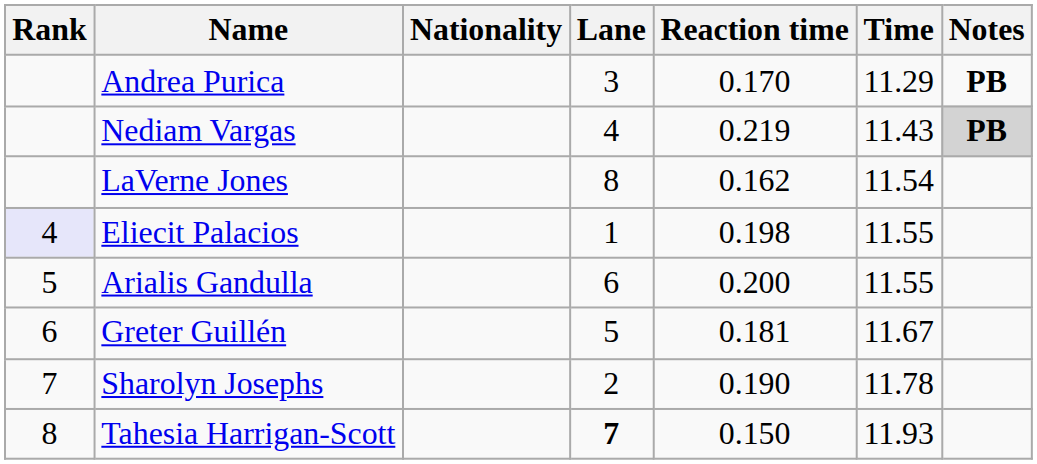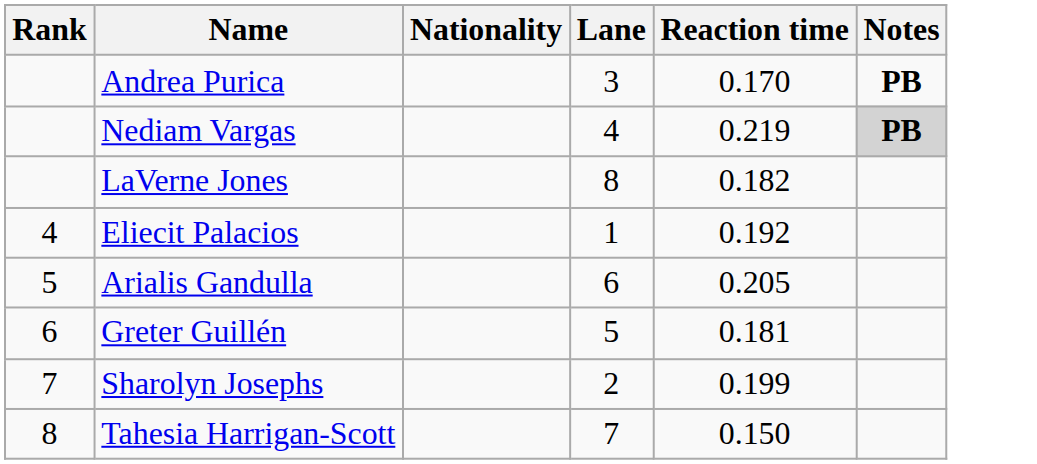- column: Time | 11.29 | 11.43 | 11.54 | 11.55 | 11.55 | 11.67 | 11.78 | 11.93
LaVerne Jones | Reaction time: 0.162 -> 0.182
Eliecit Palacios | Rank: lavender background -> no background
Eliecit Palacios | Reaction time: 0.198 -> 0.192
Arialis Gandulla | Reaction time: 0.200 -> 0.205
Sharolyn Josephs | Reaction time: 0.190 -> 0.199
Tahesia Harrigan-Scott | Lane: bold -> normal
